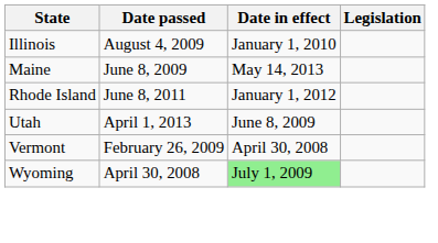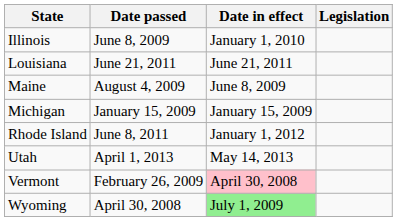Illinois | Date passed: August 4, 2009 -> June 8, 2009
+ row: Louisiana | June 21, 2011 | June 21, 2011
Maine | Date passed: June 8, 2009 -> August 4, 2009
Maine | Date in effect: May 14, 2013 -> June 8, 2009
+ row: Michigan | January 15, 2009 | January 15, 2009
Utah | Date in effect: June 8, 2009 -> May 14, 2013
Vermont | Date in effect: no background -> pink background
